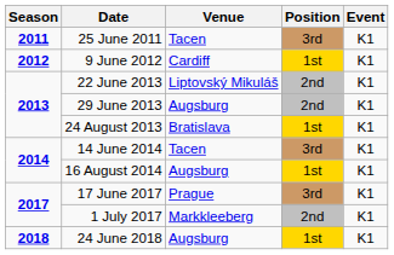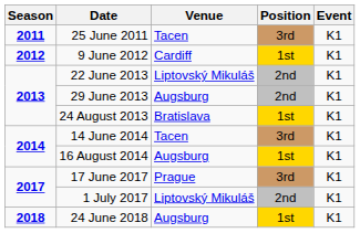1 July 2017 | Venue: Markkleeberg -> Liptovský Mikuláš
